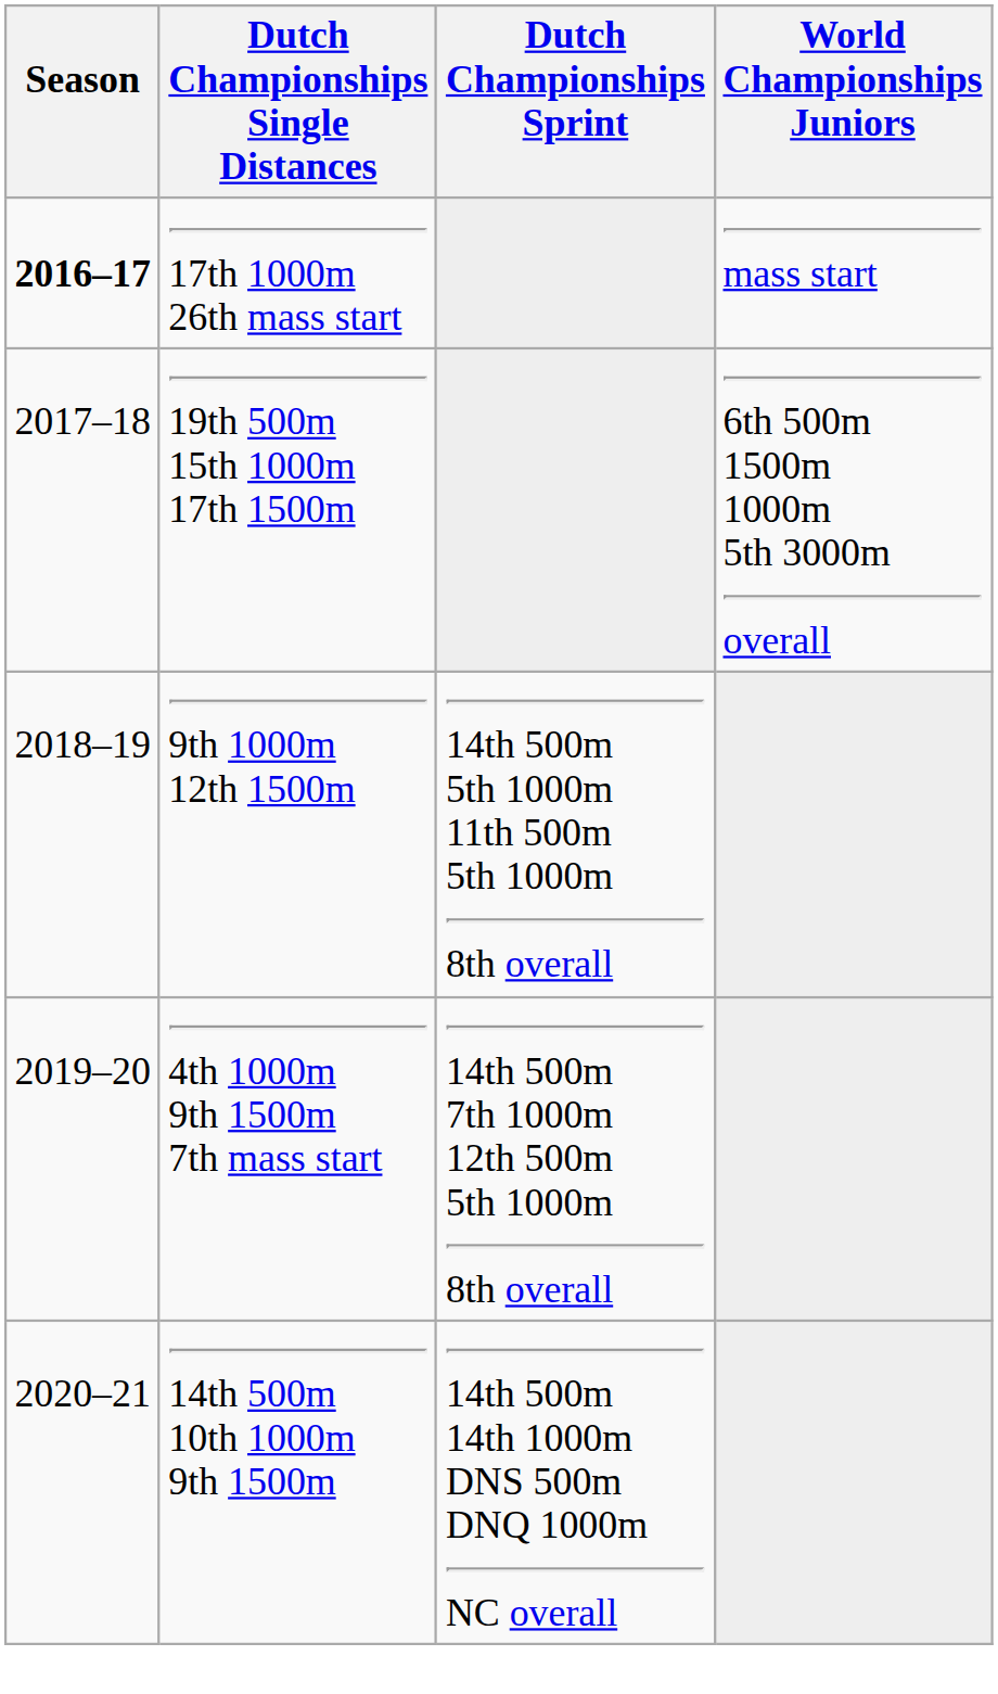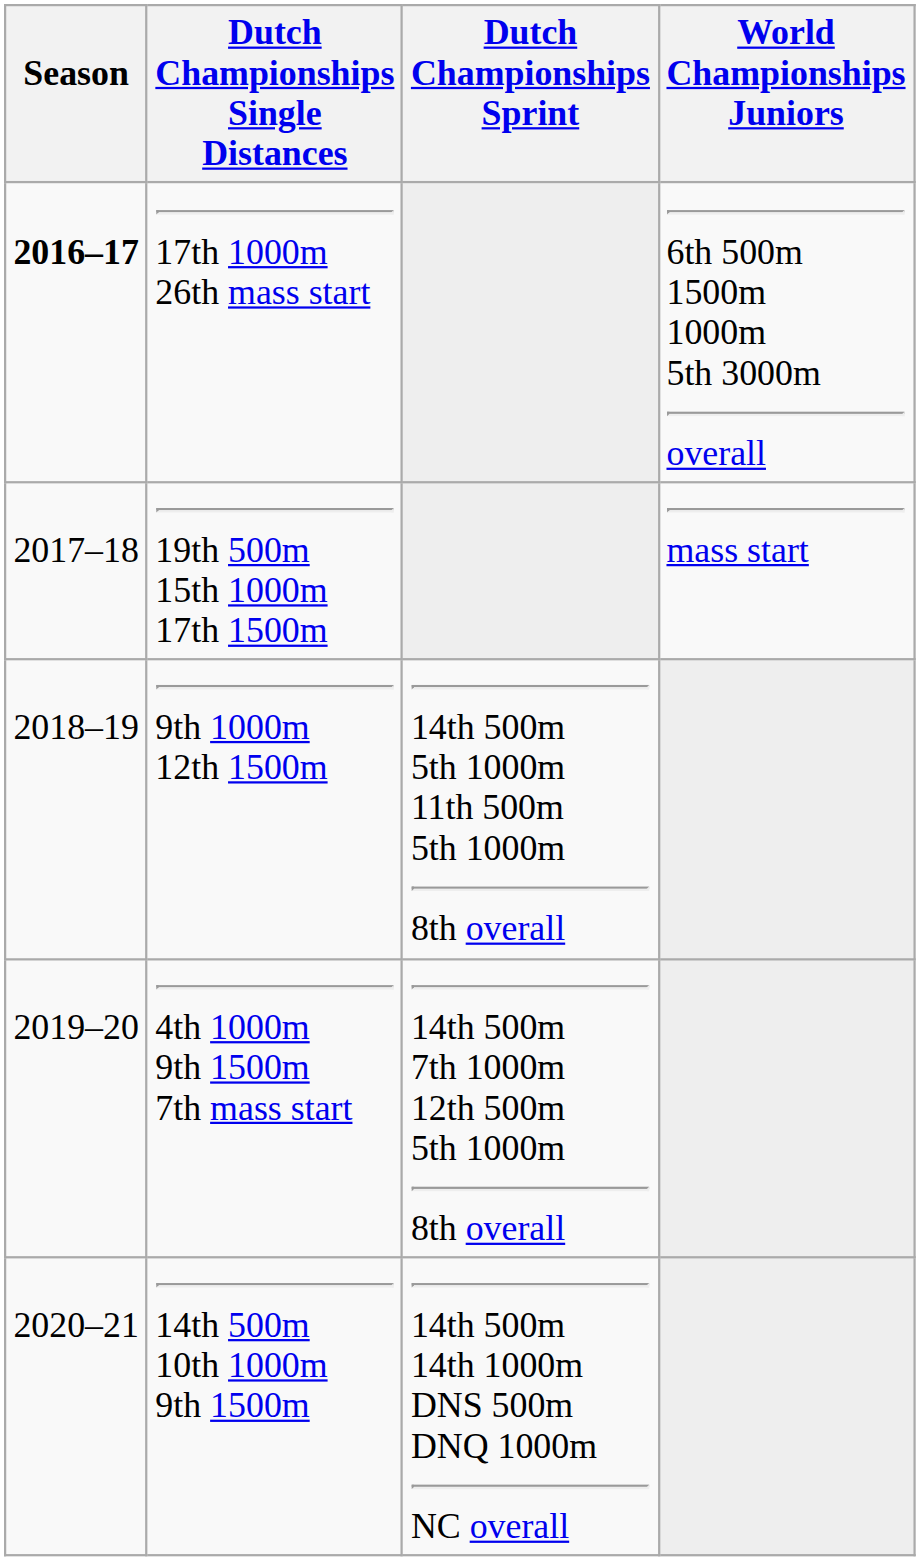17th 1000m 26th mass start | World Championships Juniors: mass start -> 6th 500m 1500m 1000m 5th 3000m overall
19th 500m 15th 1000m 17th 1500m | World Championships Juniors: 6th 500m 1500m 1000m 5th 3000m overall -> mass start
